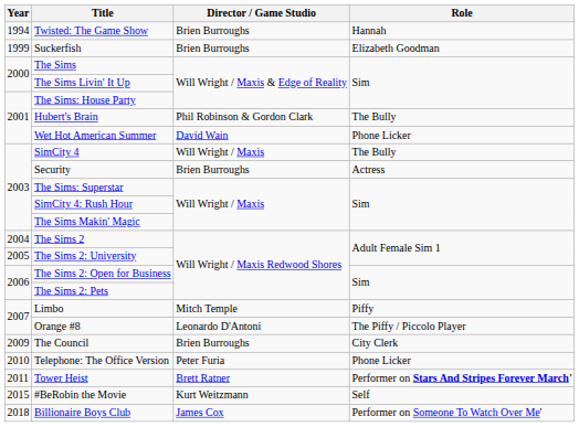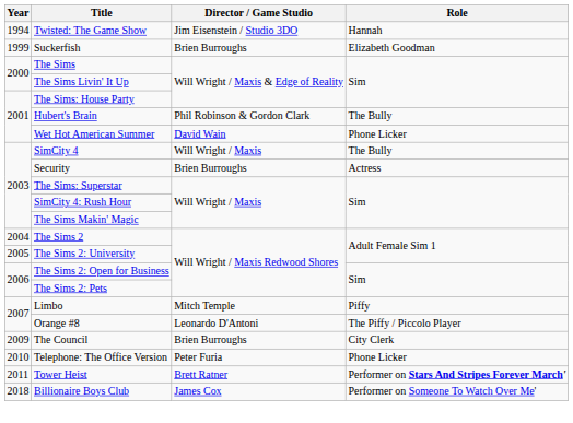Twisted: The Game Show | Director / Game Studio: Brien Burroughs -> Jim Eisenstein / Studio 3DO
- row: 2015 | #BeRobin the Movie | Kurt Weitzmann | Self
